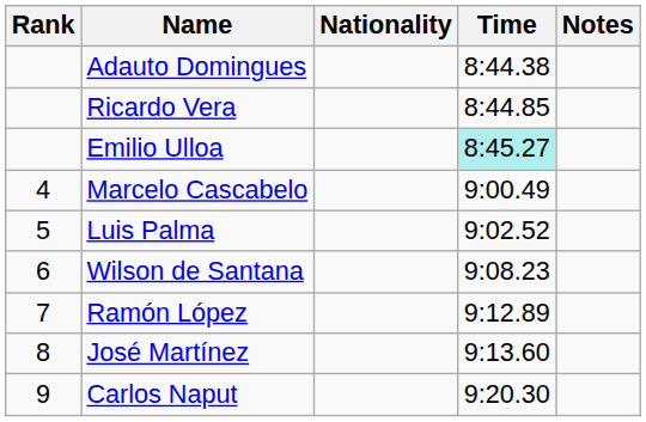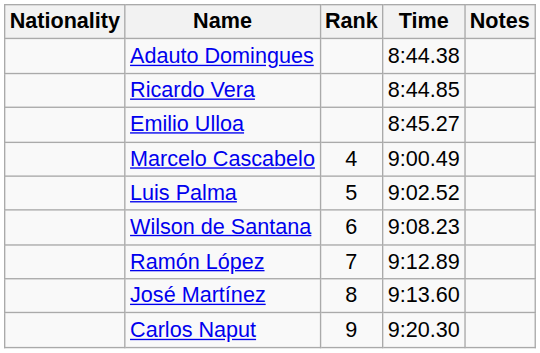columns swapped: Rank <-> Nationality
Emilio Ulloa | Time: paleturquoise background -> no background
